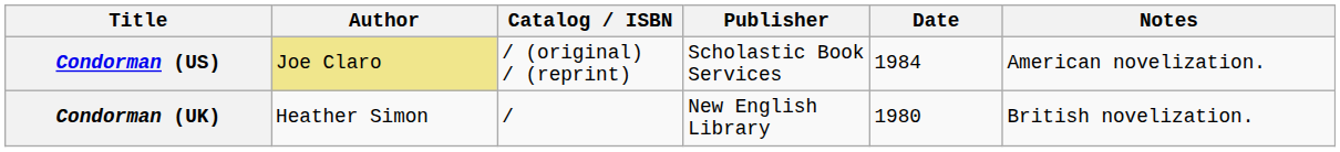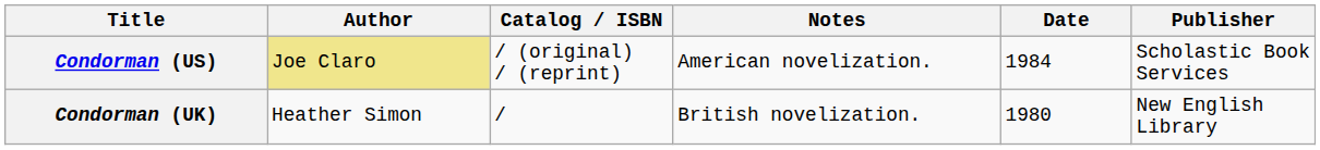columns swapped: Publisher <-> Notes
